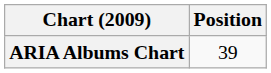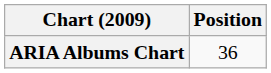ARIA Albums Chart | Position: 39 -> 36
